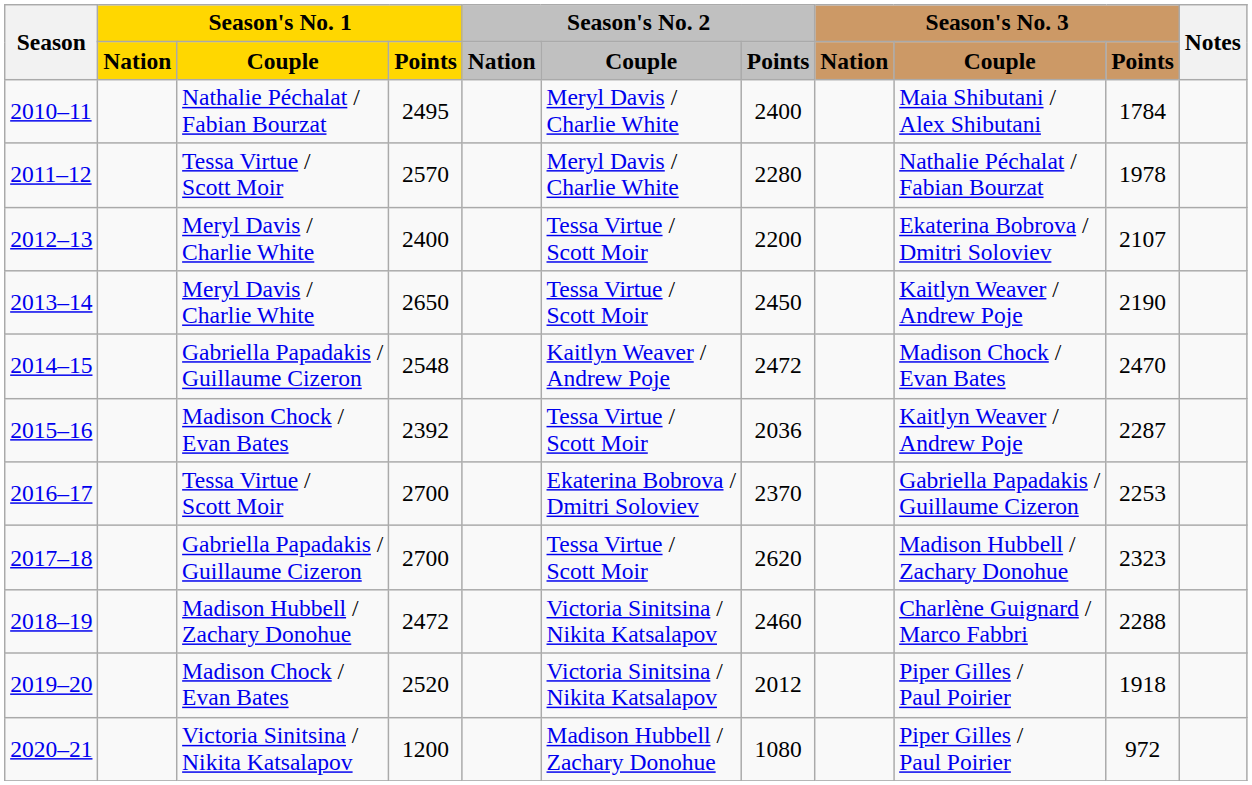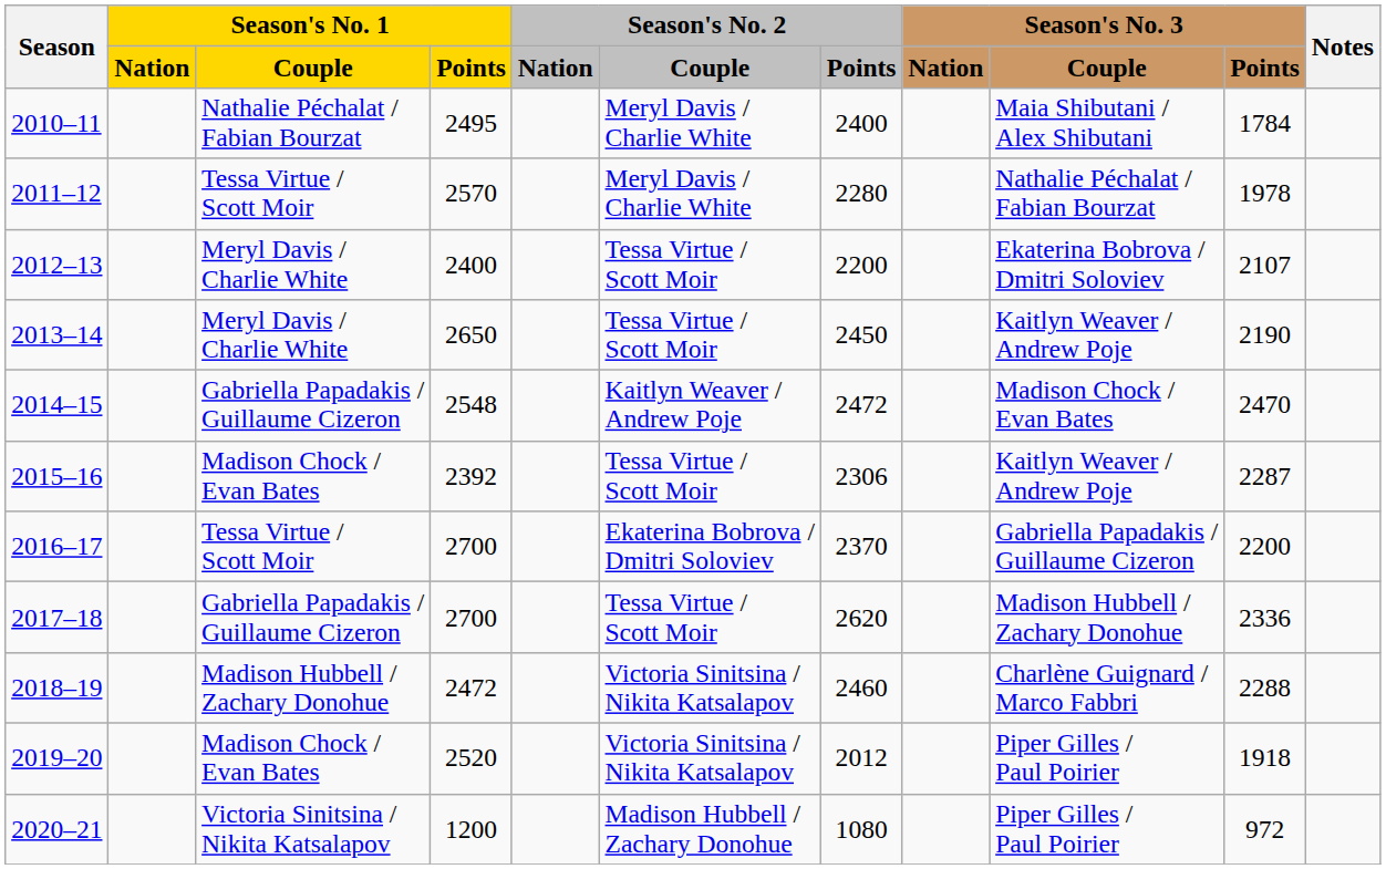2015–16 | Season's No. 2 / Points: 2036 -> 2306
2016–17 | Season's No. 3 / Points: 2253 -> 2200
2017–18 | Season's No. 3 / Points: 2323 -> 2336
